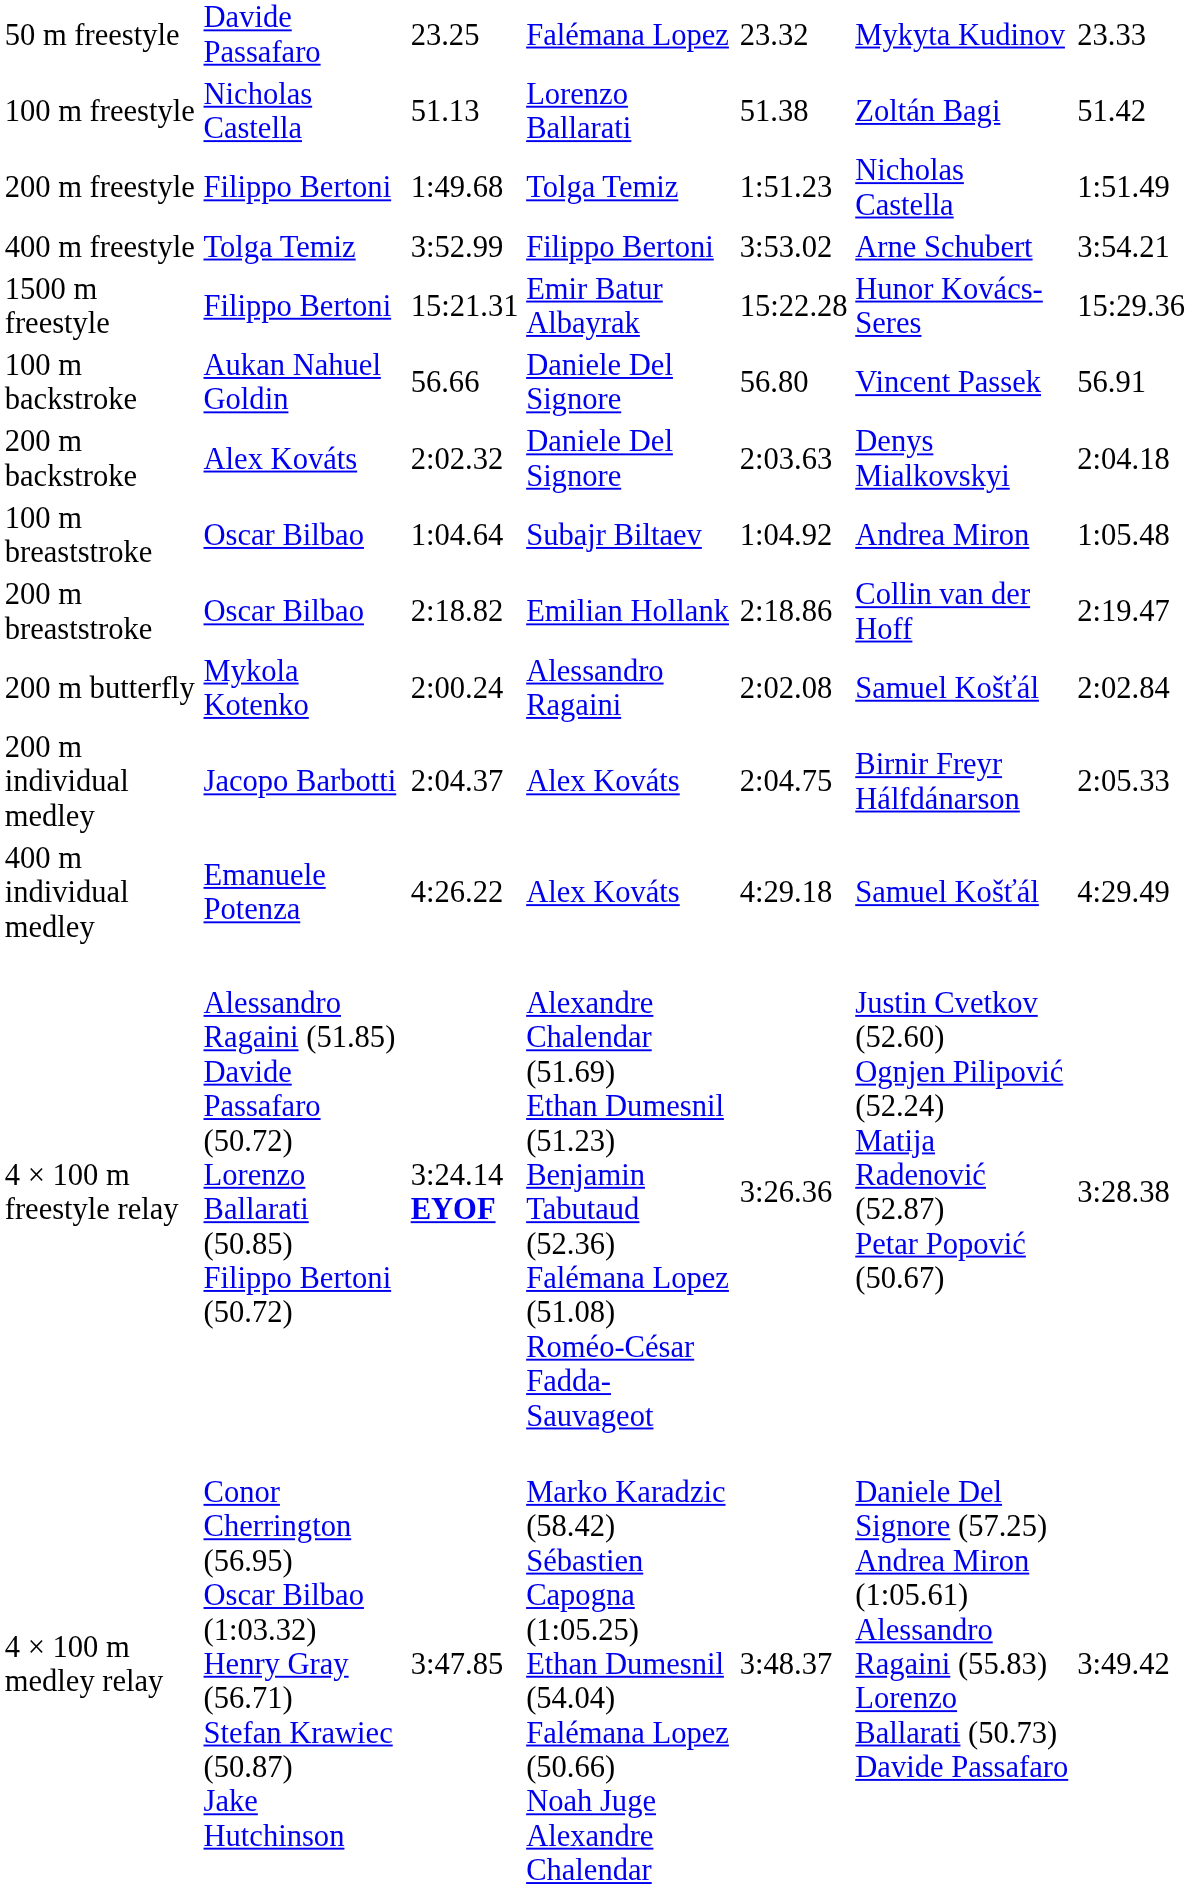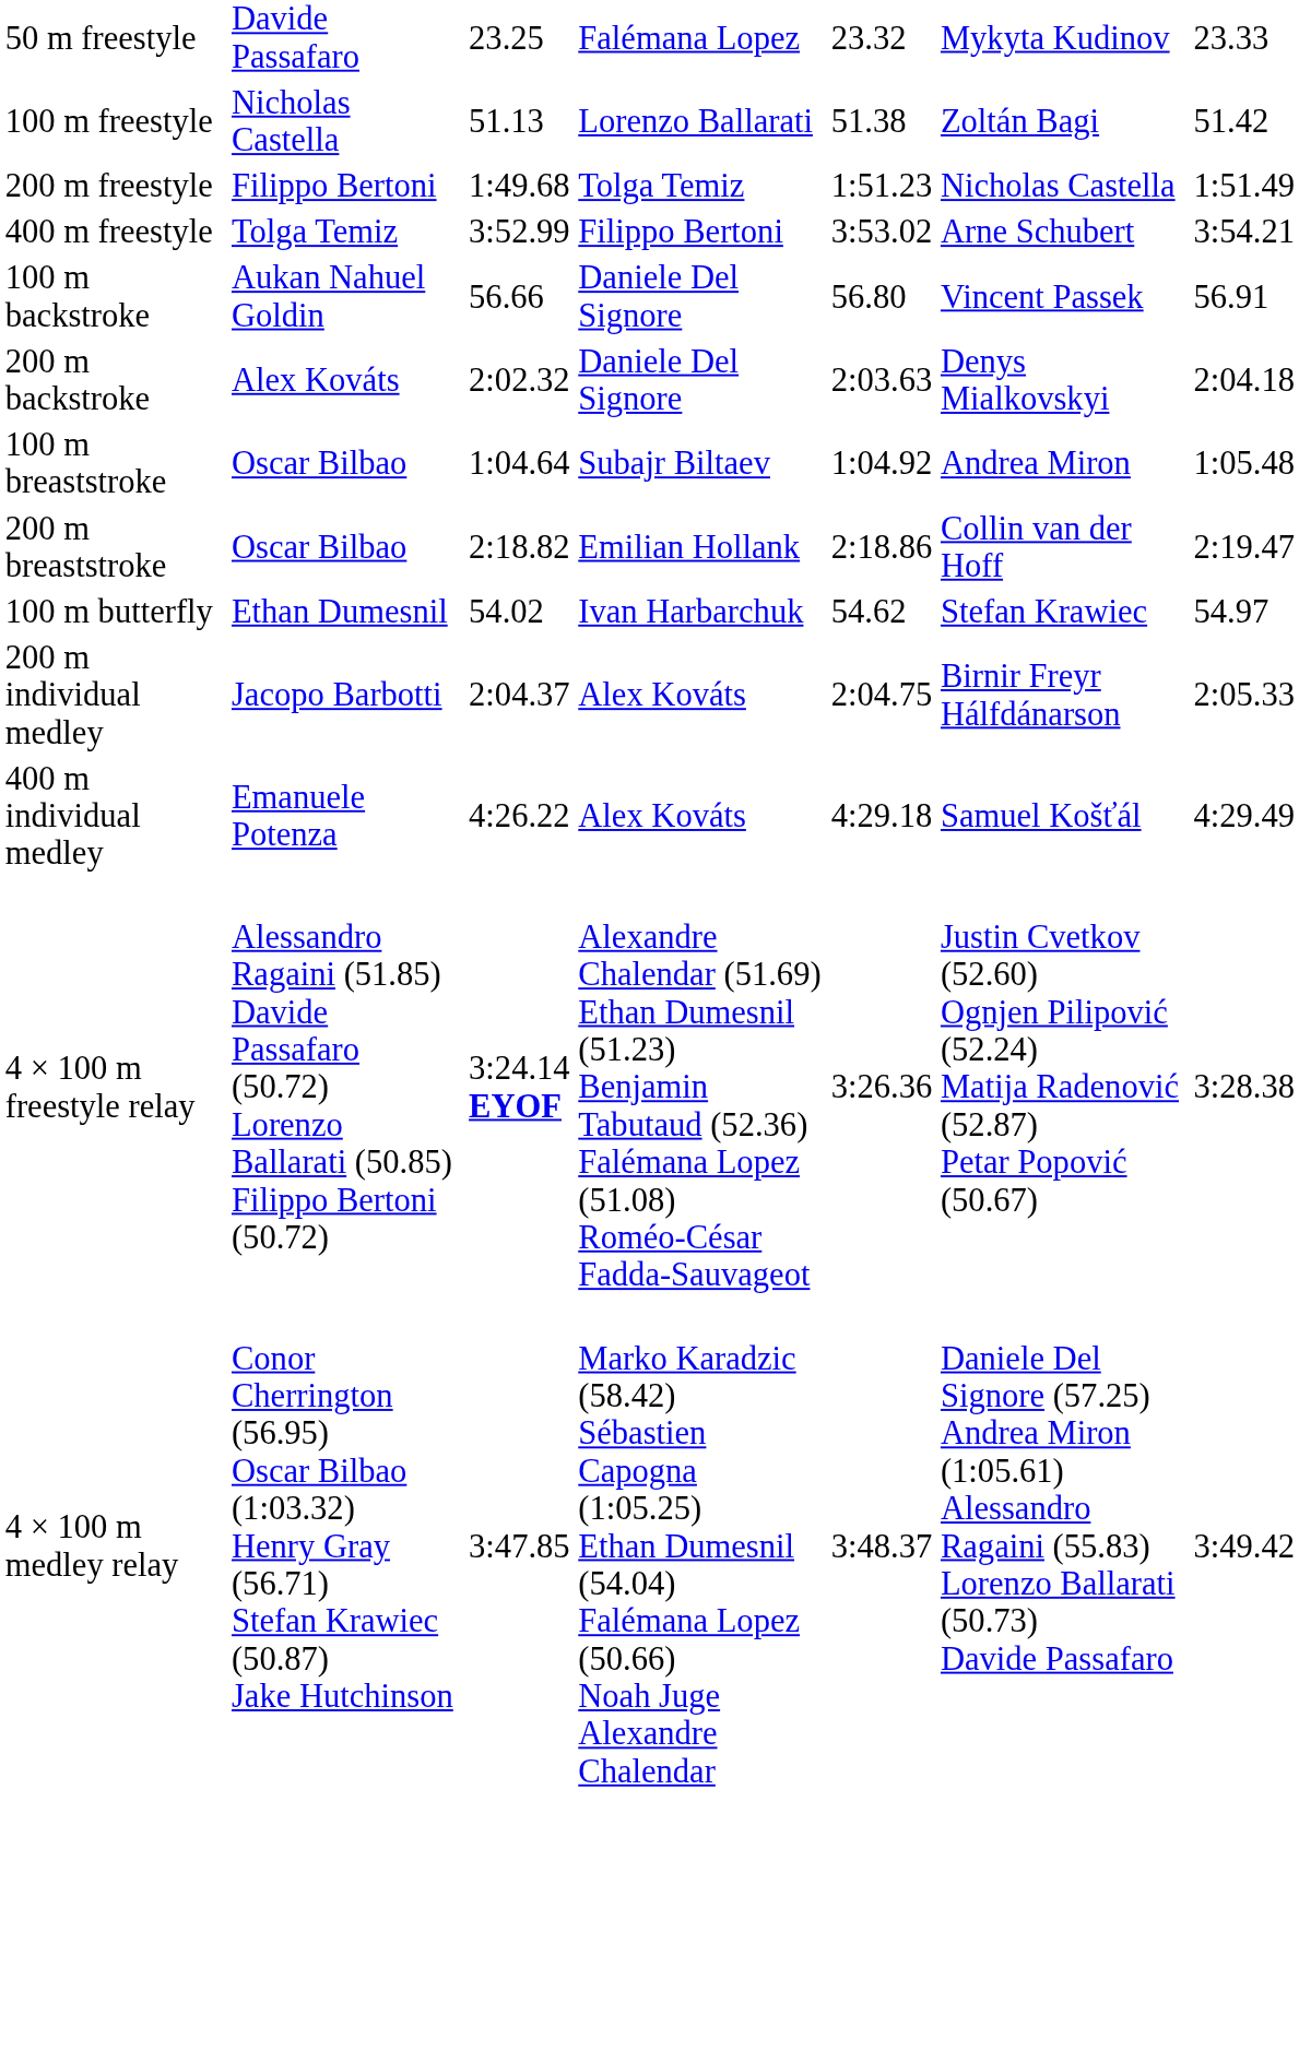- row: 1500 m freestyle | Filippo Bertoni | 15:21.31 | Emir Batur Albayrak | 15:22.28 | Hunor Kovács-Seres | 15:29.36
+ row: 100 m butterfly | Ethan Dumesnil | 54.02 | Ivan Harbarchuk | 54.62 | Stefan Krawiec | 54.97
- row: 200 m butterfly | Mykola Kotenko | 2:00.24 | Alessandro Ragaini | 2:02.08 | Samuel Košťál | 2:02.84
